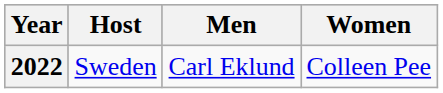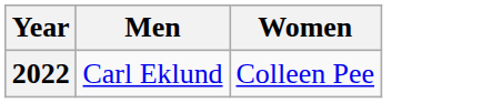- column: Host | Sweden
